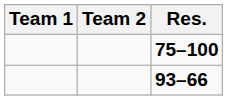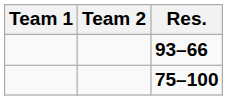rows swapped: 75–100 <-> 93–66
